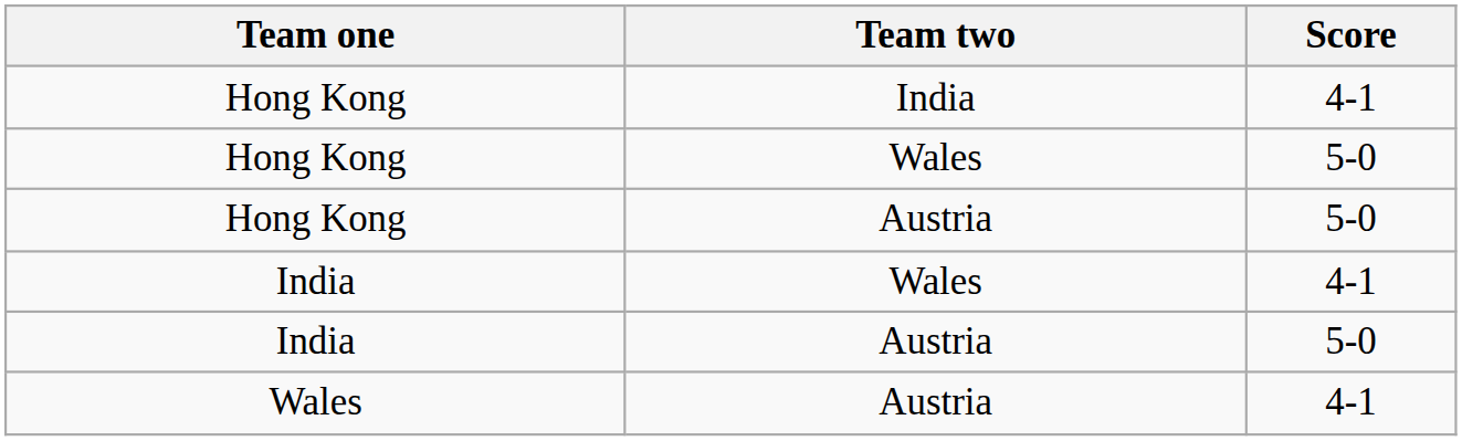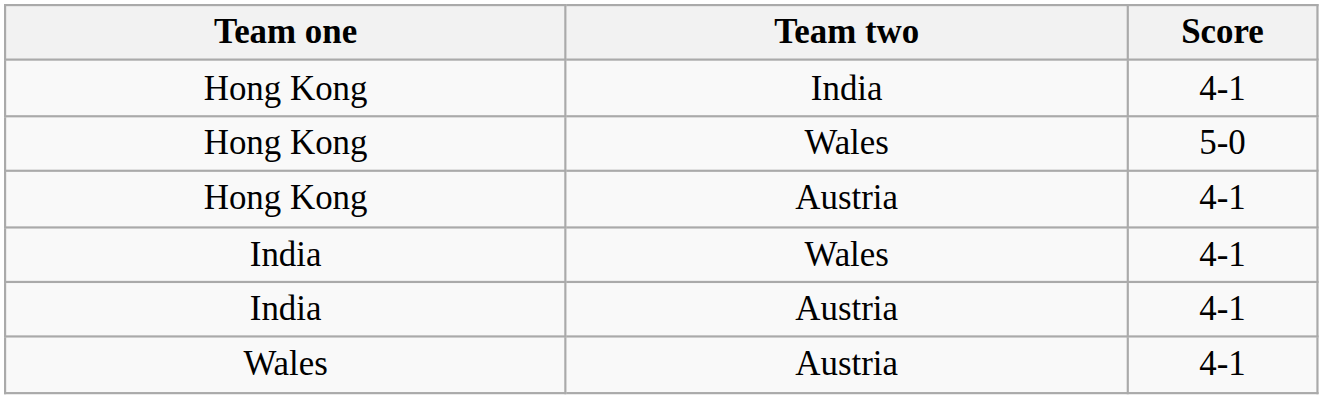Hong Kong / Austria | Score: 5-0 -> 4-1
India / Austria | Score: 5-0 -> 4-1
